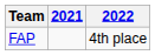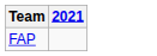- column: 2022 | 4th place
